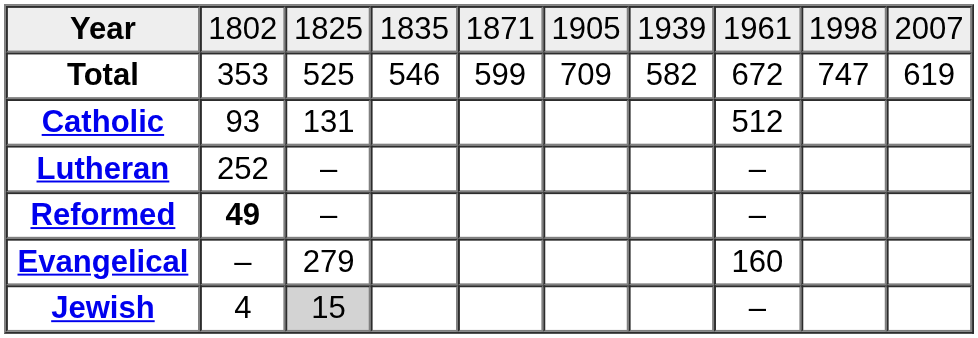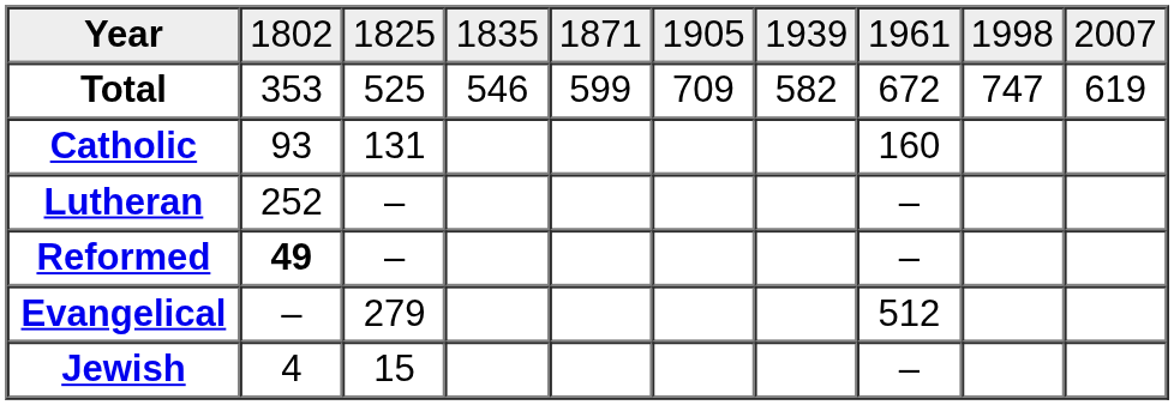Catholic | column 8: 512 -> 160
Evangelical | column 8: 160 -> 512
Jewish | column 3: lightgrey background -> no background
